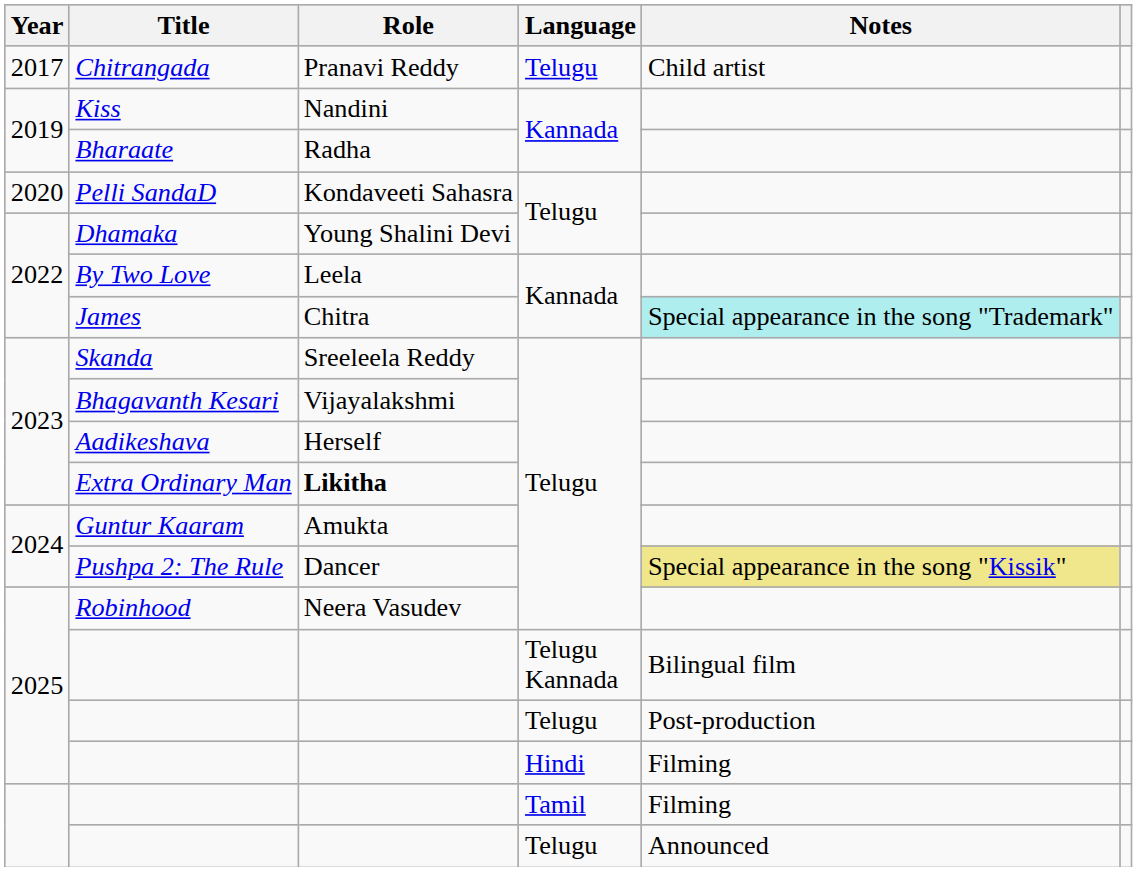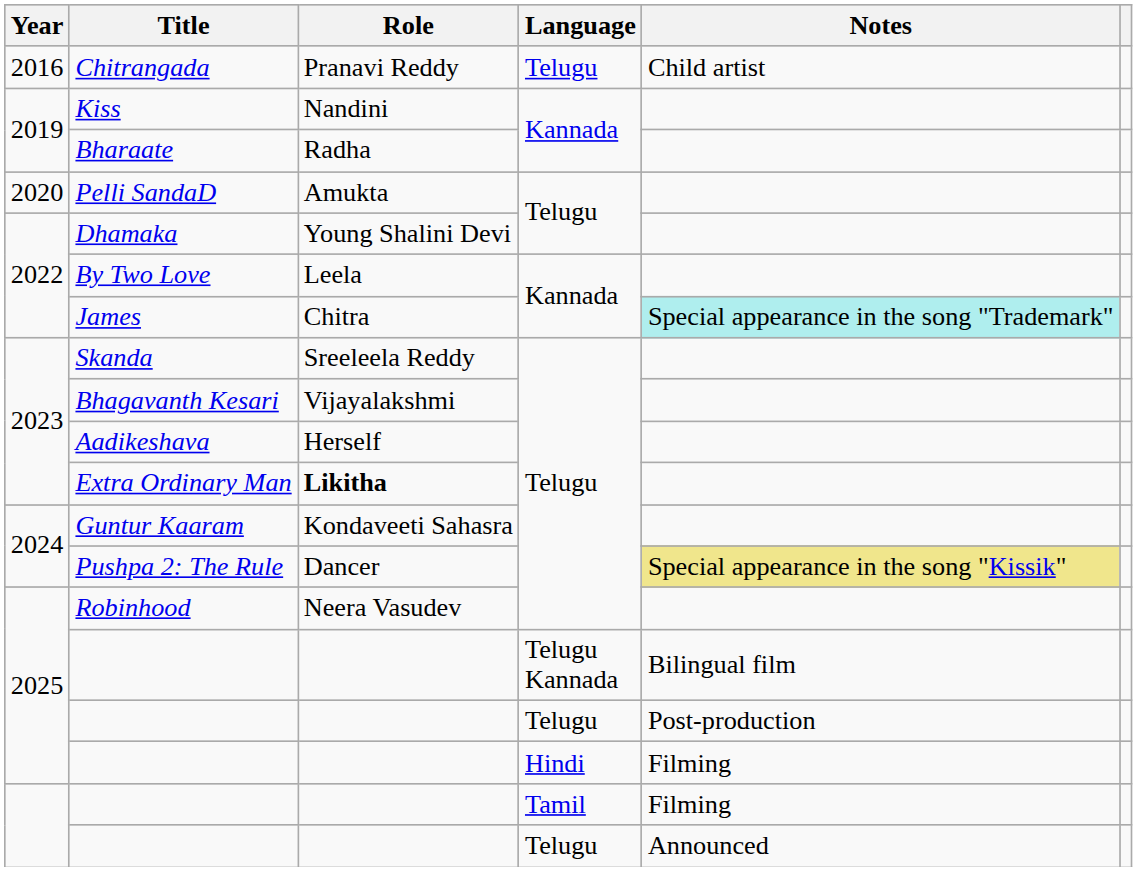Chitrangada | Year: 2017 -> 2016
Pelli SandaD | Role: Kondaveeti Sahasra -> Amukta
Guntur Kaaram | Role: Amukta -> Kondaveeti Sahasra
